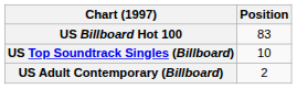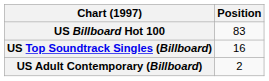US Top Soundtrack Singles (Billboard) | Position: 10 -> 16
